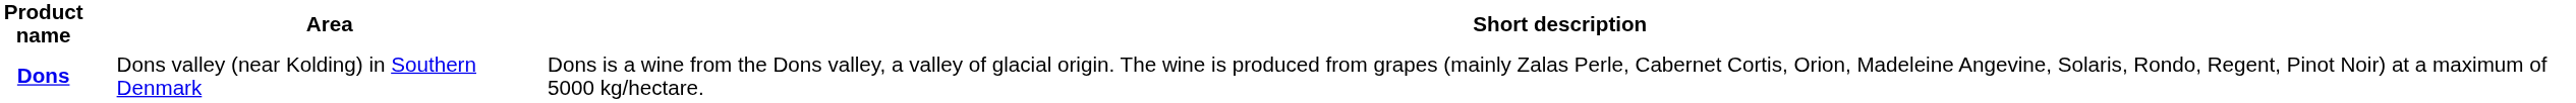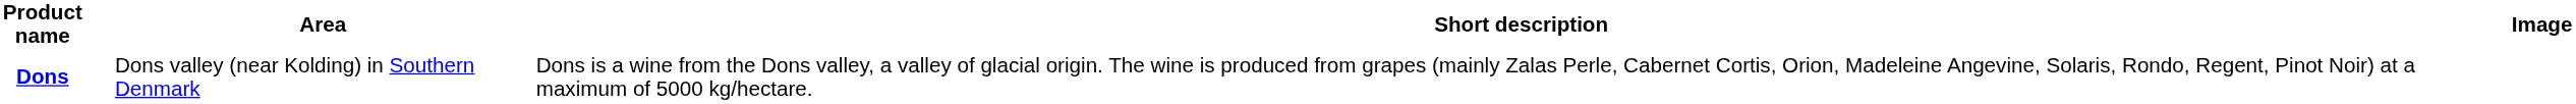+ column: Image
